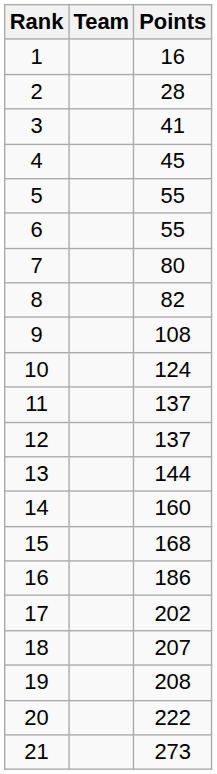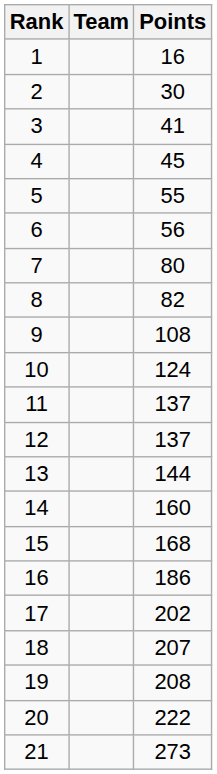2 | Points: 28 -> 30
6 | Points: 55 -> 56
